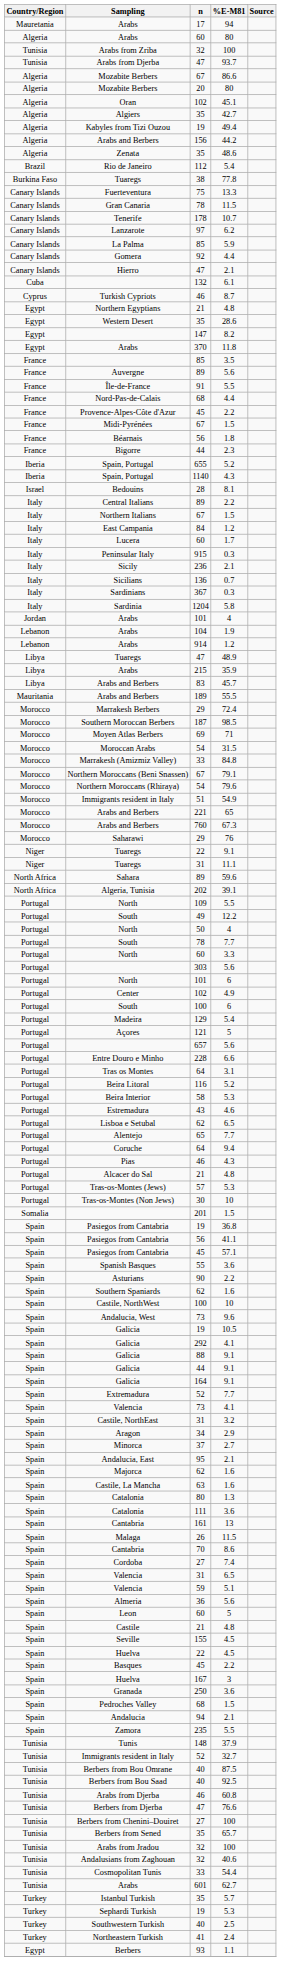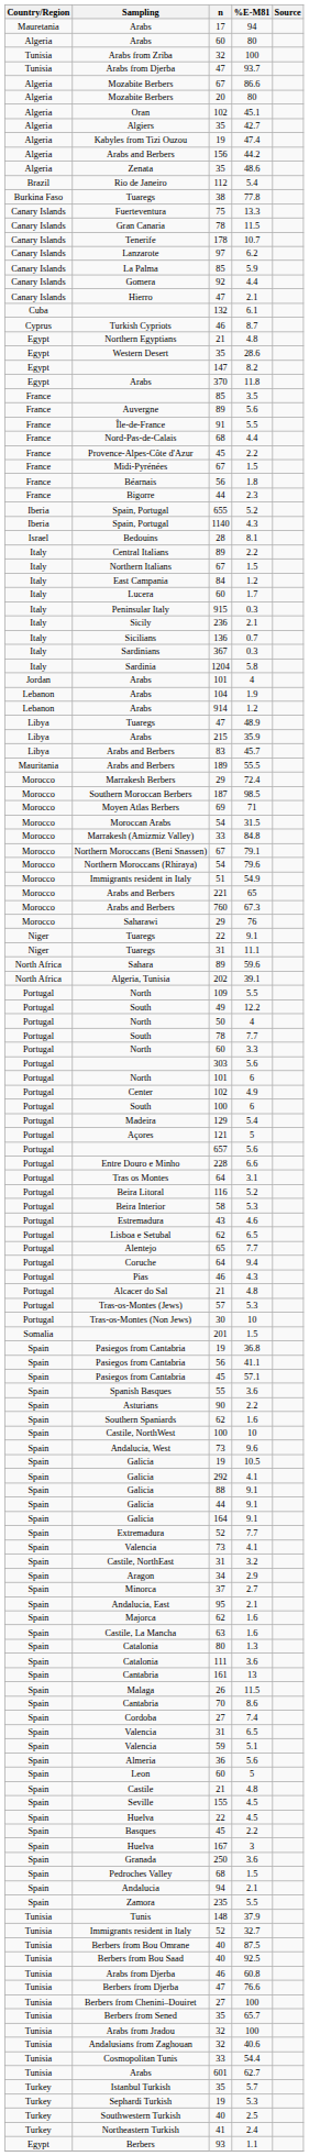Kabyles from Tizi Ouzou | %E-M81: 49.4 -> 47.4
